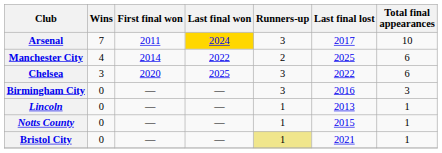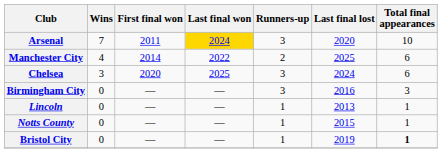Arsenal | Last final lost: 2017 -> 2020
Chelsea | Last final lost: 2022 -> 2024
Bristol City | Runners-up: khaki background -> no background
Bristol City | Last final lost: 2021 -> 2019
Bristol City | Total final appearances: normal -> bold
